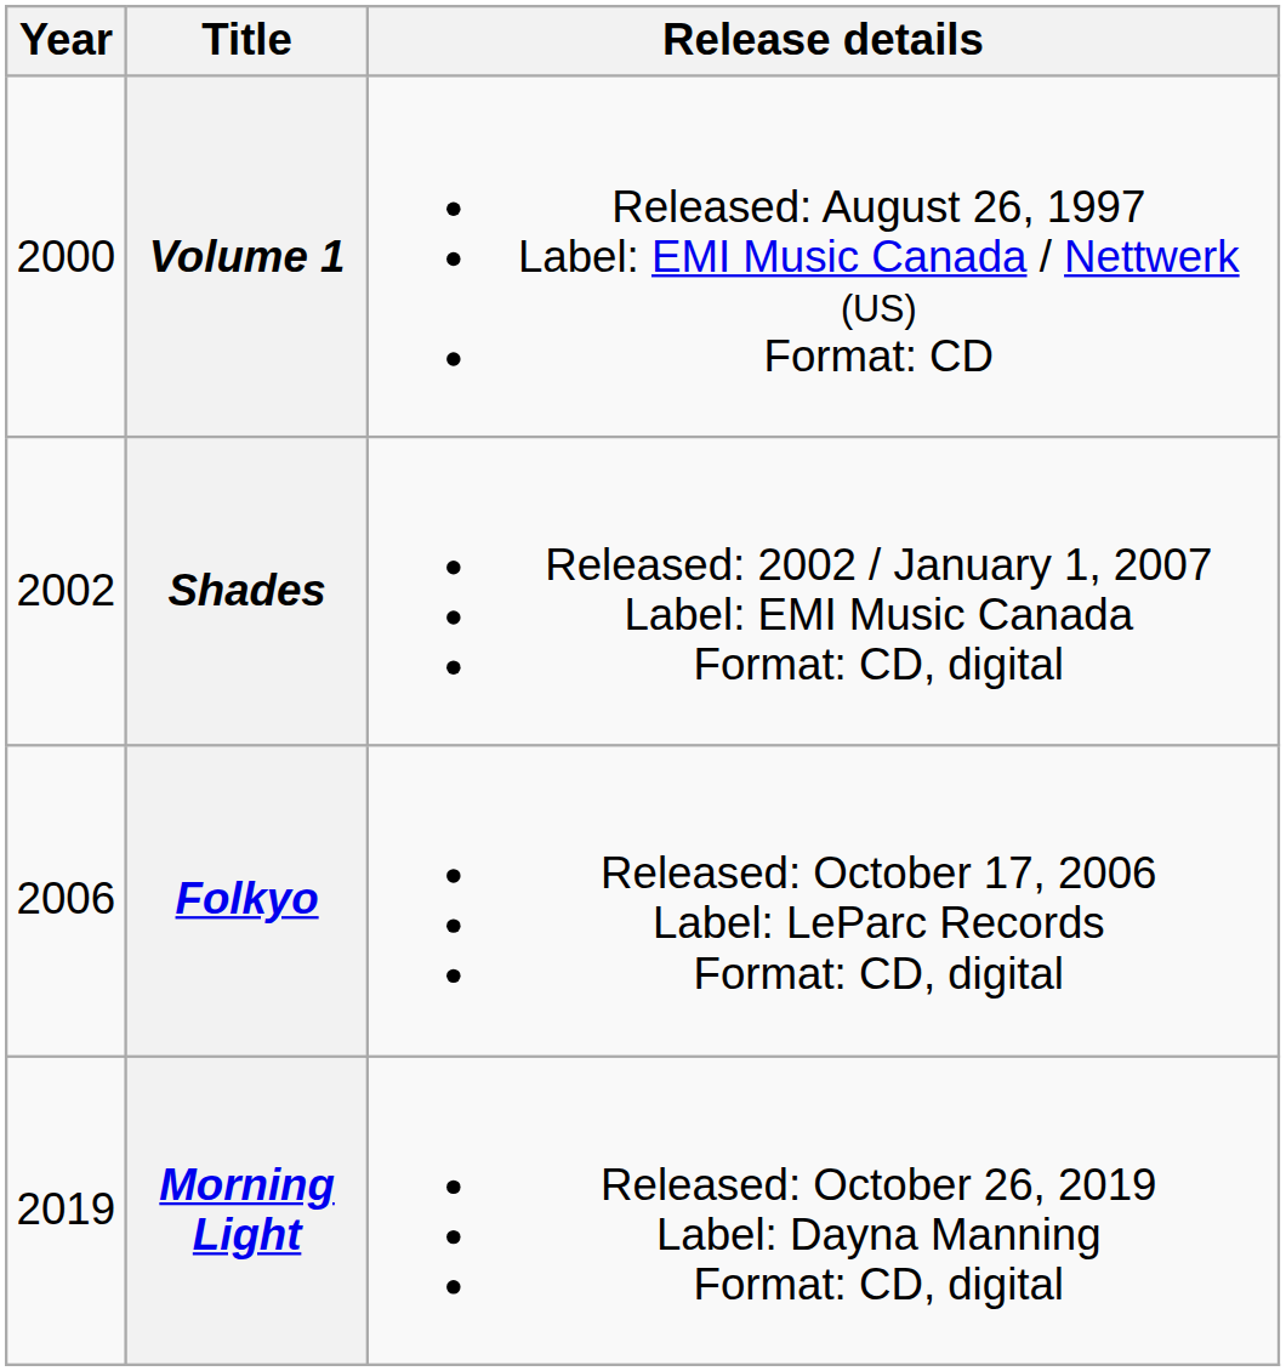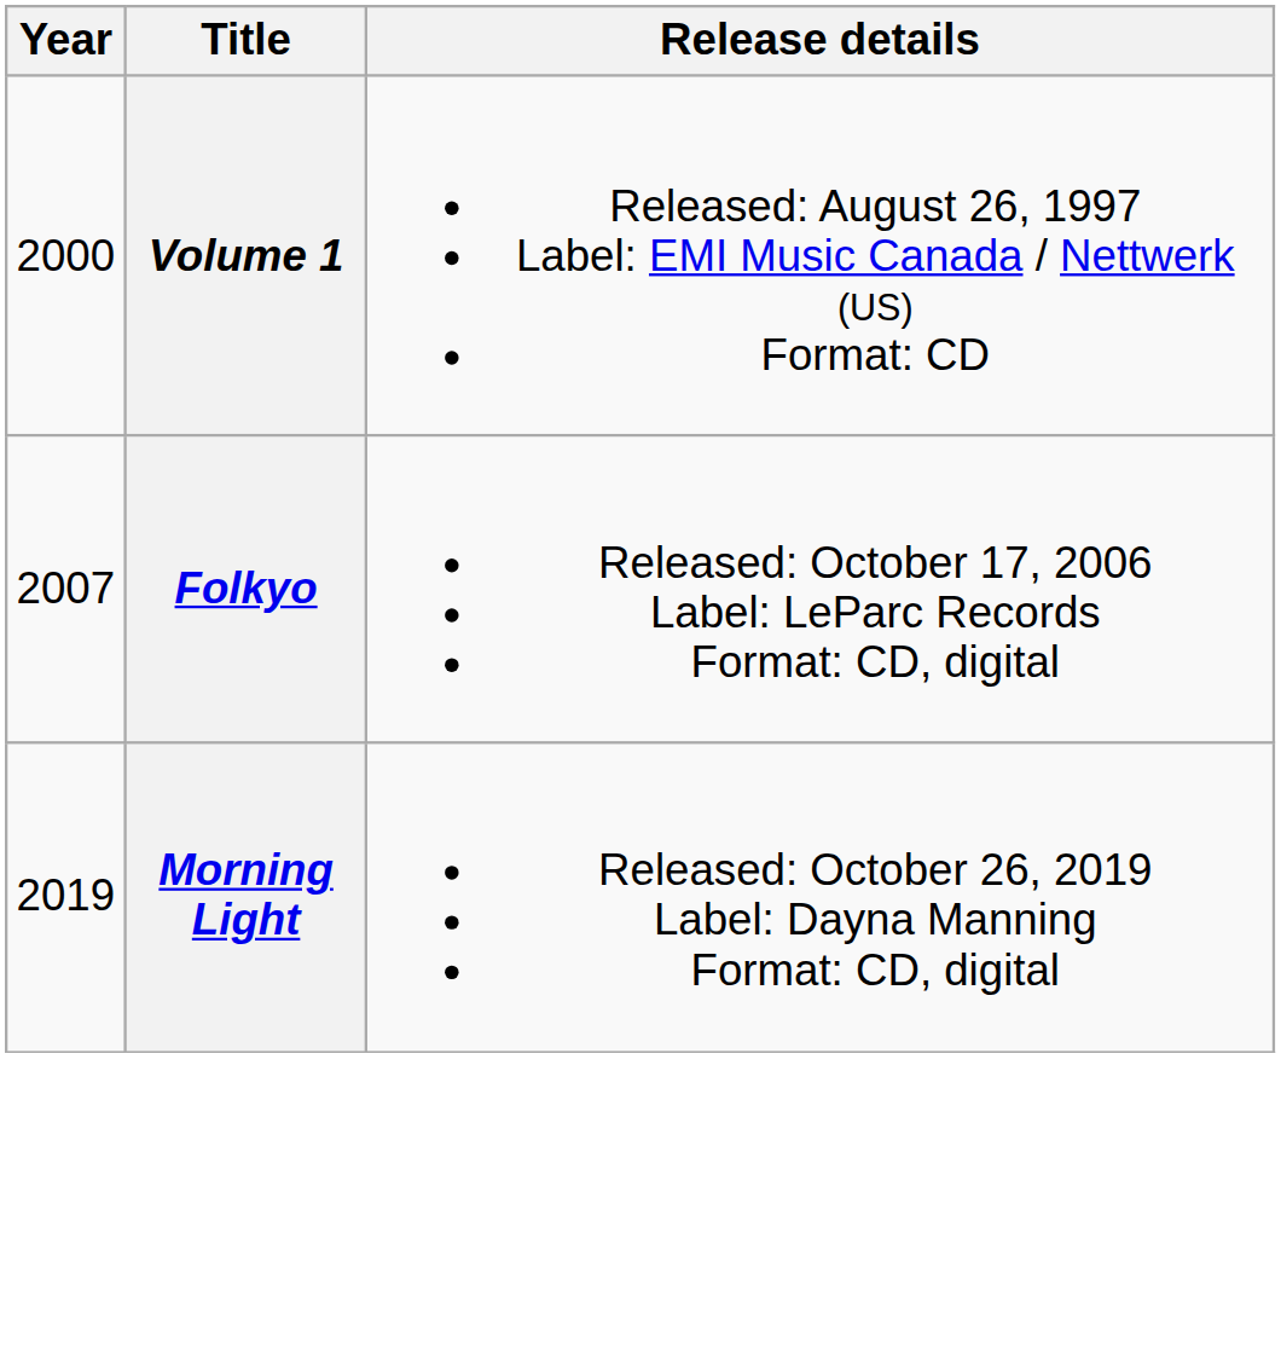- row: 2002 | Shades | Released: 2002 / January 1, 2007 Label: EMI Music Canada Format: CD, digital
Folkyo | Year: 2006 -> 2007
